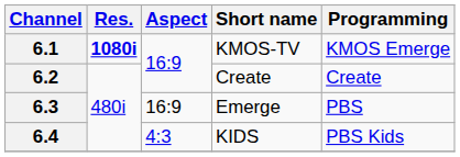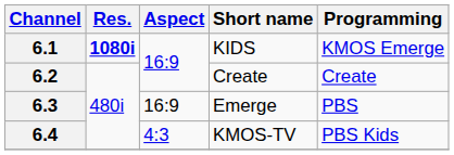6.1 | Short name: KMOS-TV -> KIDS
6.4 | Short name: KIDS -> KMOS-TV
